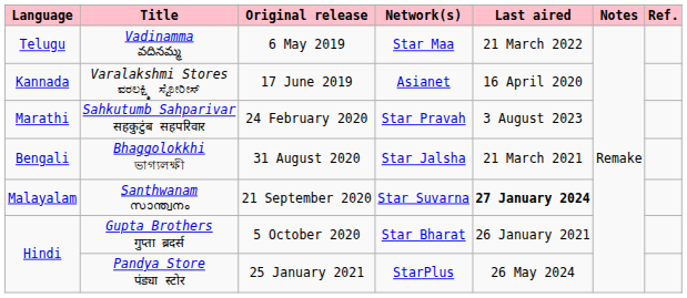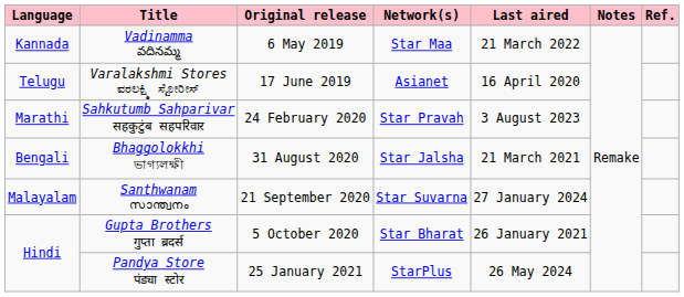Vadinamma వదినమ్మ | Language: Telugu -> Kannada
Varalakshmi Stores ವರಲಕ್ಷ್ಮಿ ಸ್ಟೋರೀಸ್ | Language: Kannada -> Telugu
Santhwanam സാന്ത്വനം | Last aired: bold -> normal
